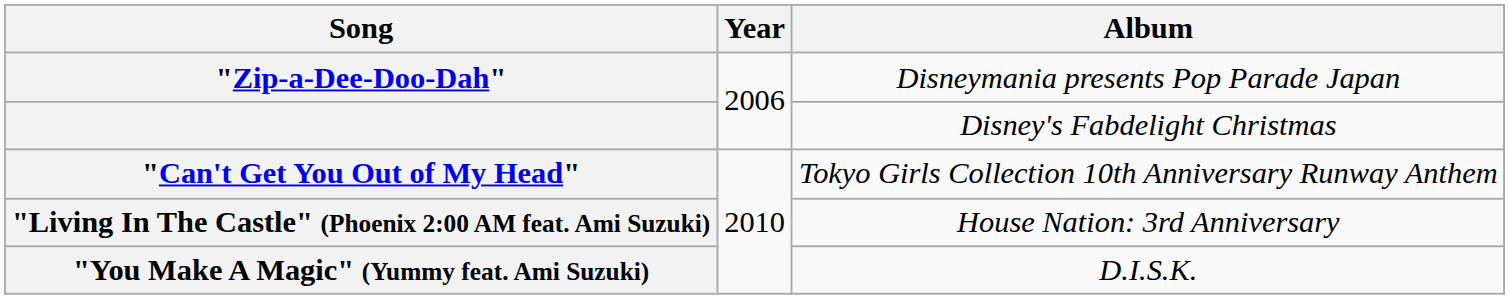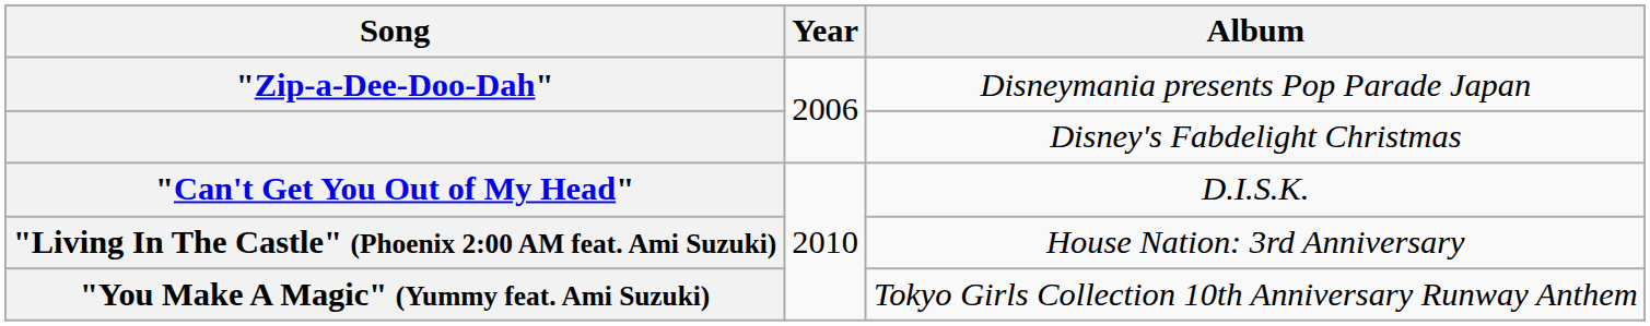"Can't Get You Out of My Head" | Album: Tokyo Girls Collection 10th Anniversary Runway Anthem -> D.I.S.K.
"You Make A Magic" (Yummy feat. Ami Suzuki) | Album: D.I.S.K. -> Tokyo Girls Collection 10th Anniversary Runway Anthem
